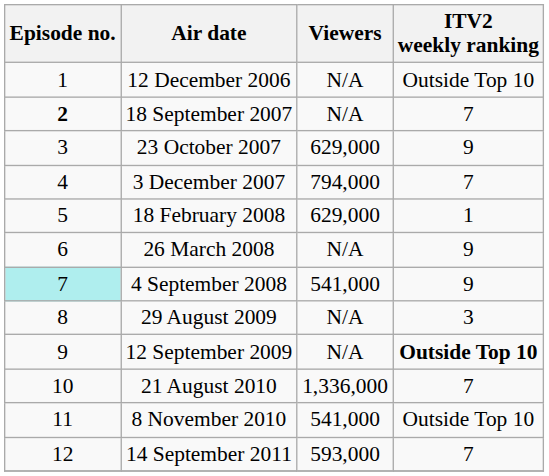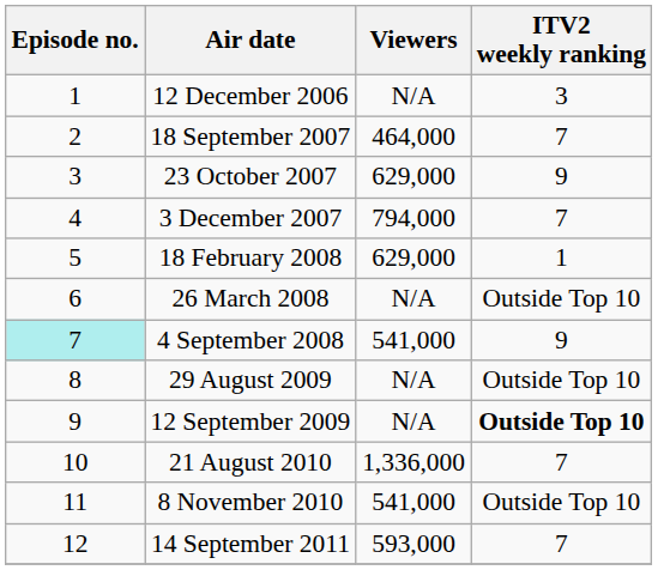12 December 2006 | ITV2 weekly ranking: Outside Top 10 -> 3
18 September 2007 | Episode no.: bold -> normal
18 September 2007 | Viewers: N/A -> 464,000
26 March 2008 | ITV2 weekly ranking: 9 -> Outside Top 10
29 August 2009 | ITV2 weekly ranking: 3 -> Outside Top 10
